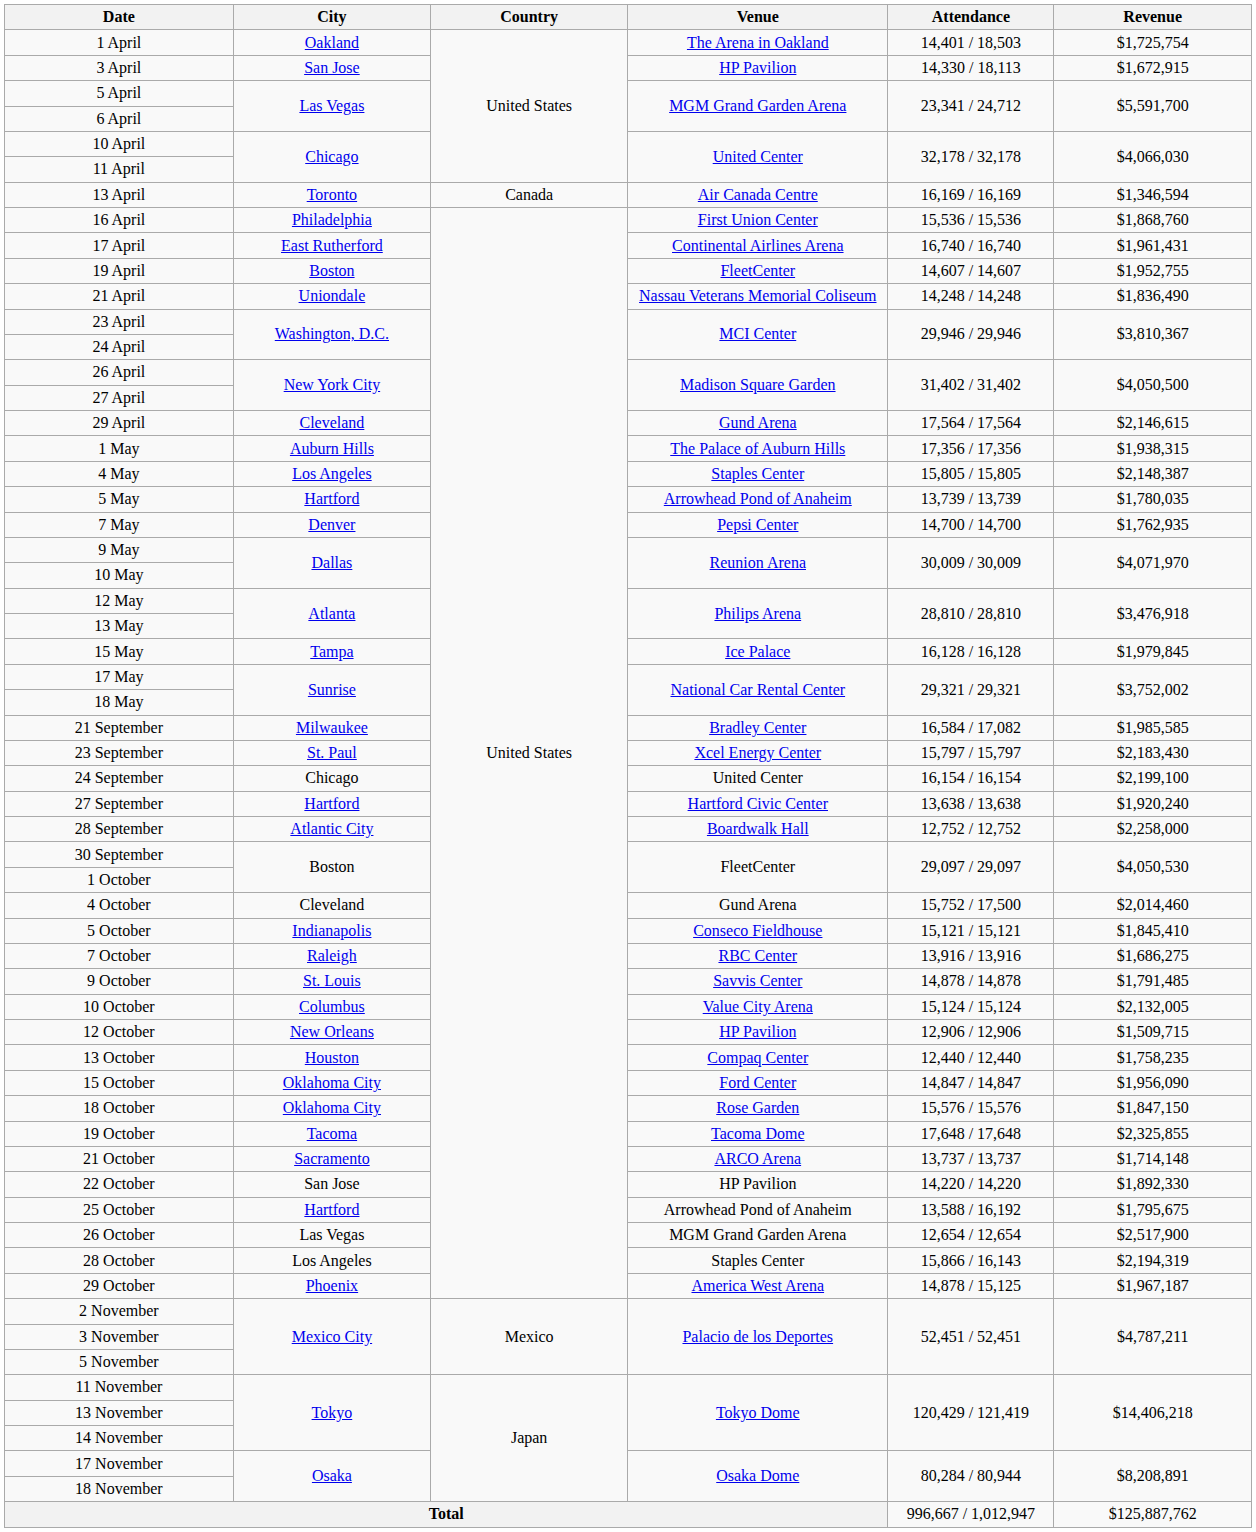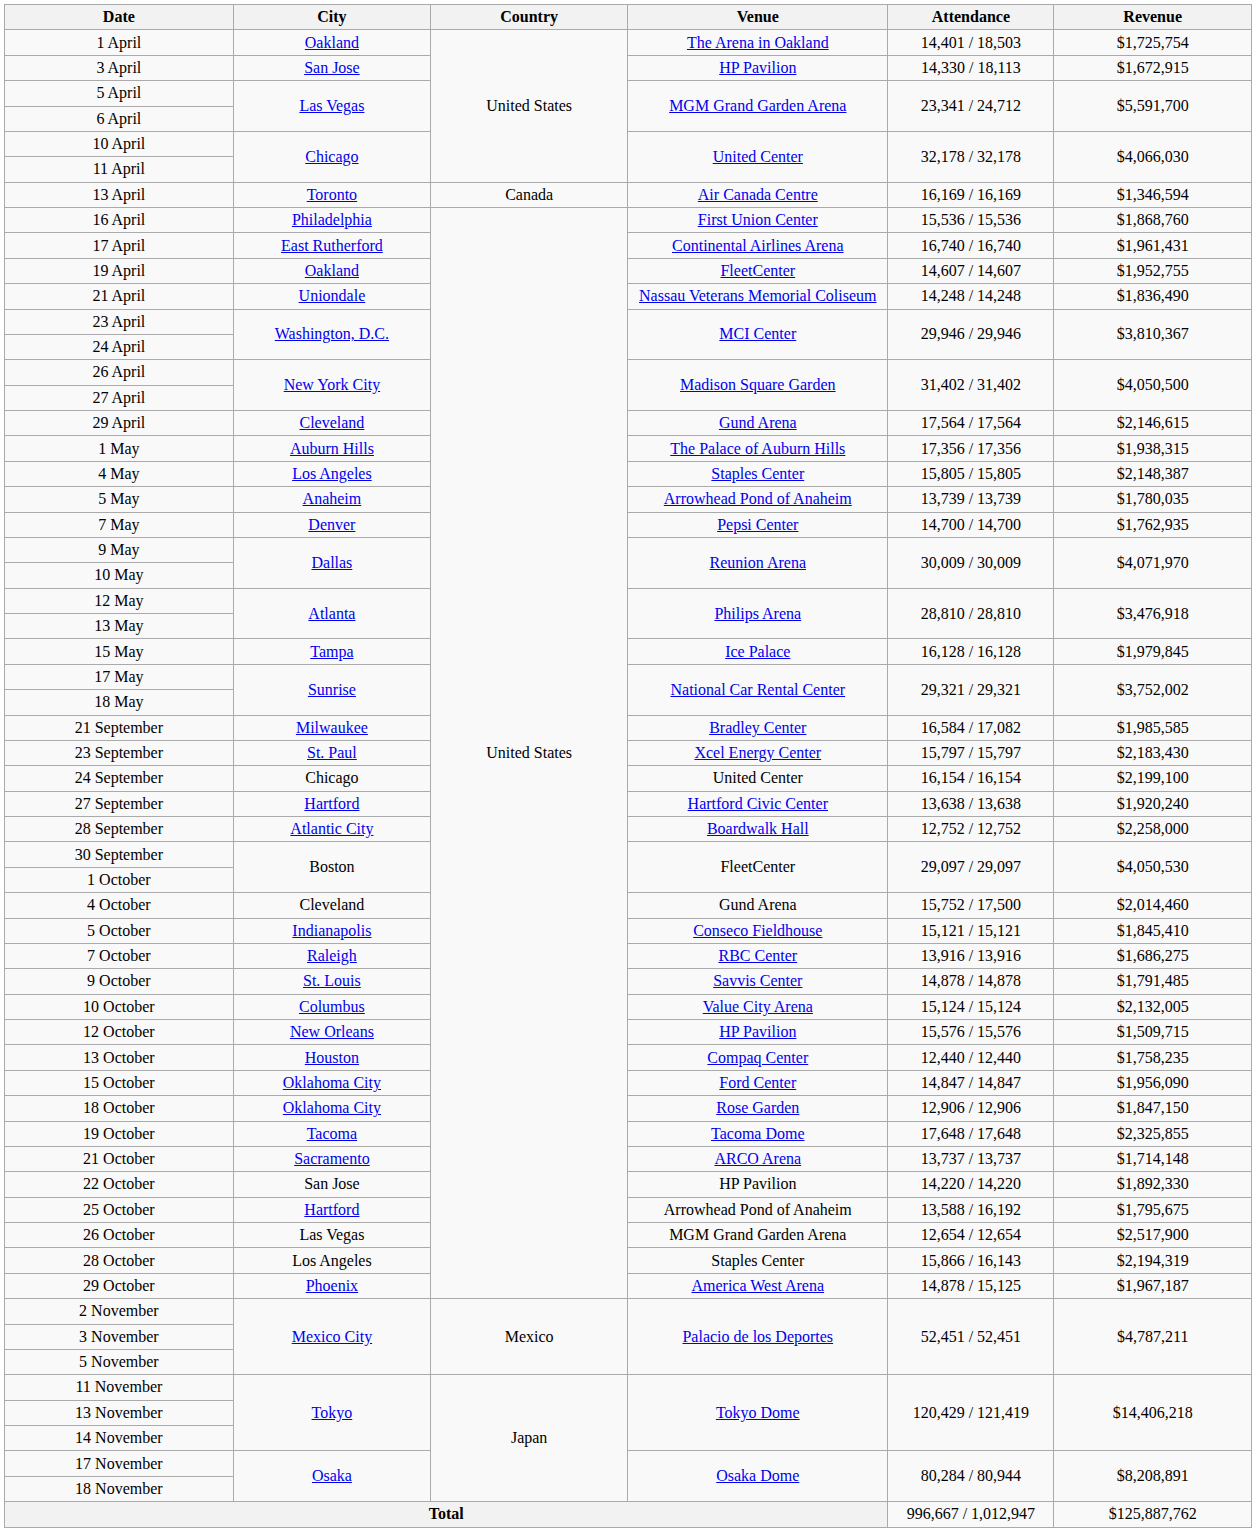19 April | City: Boston -> Oakland
5 May | City: Hartford -> Anaheim
12 October | Attendance: 12,906 / 12,906 -> 15,576 / 15,576
18 October | Attendance: 15,576 / 15,576 -> 12,906 / 12,906
